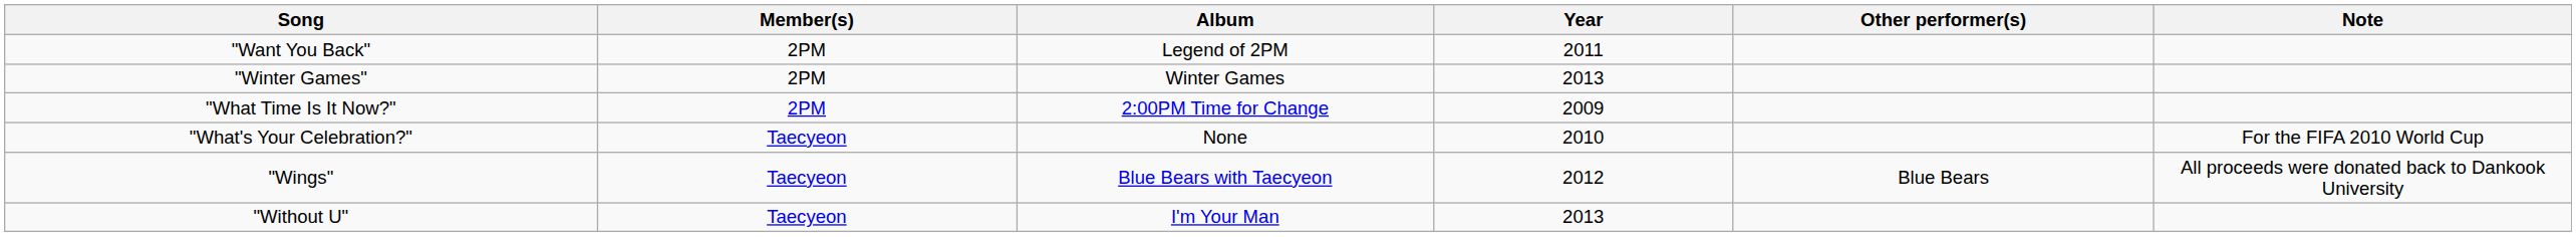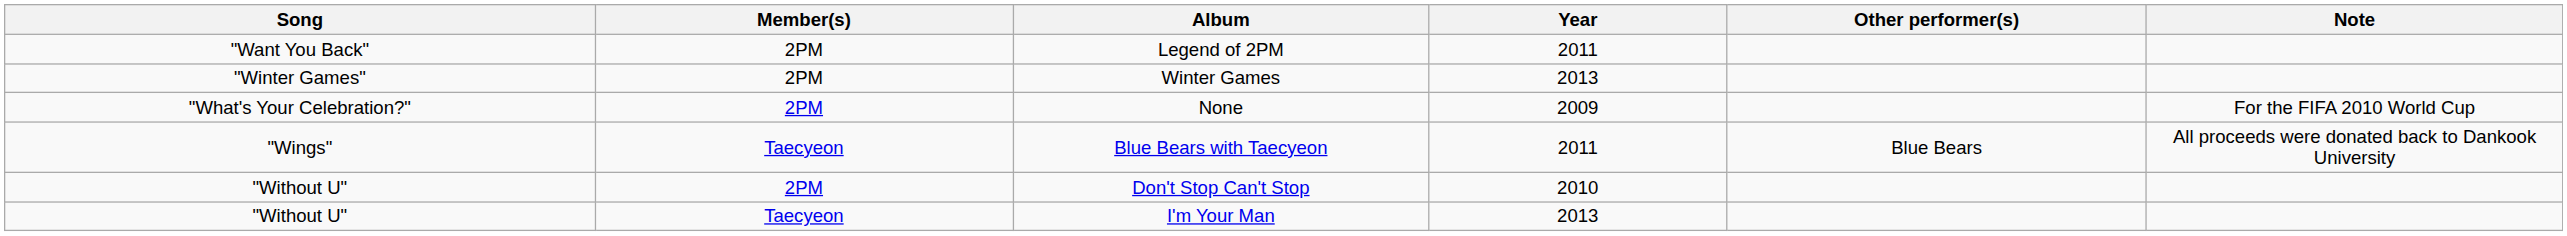- row: "What Time Is It Now?" | 2PM | 2:00PM Time for Change | 2009
None | Member(s): Taecyeon -> 2PM
None | Year: 2010 -> 2009
Blue Bears with Taecyeon | Year: 2012 -> 2011
+ row: "Without U" | 2PM | Don't Stop Can't Stop | 2010
